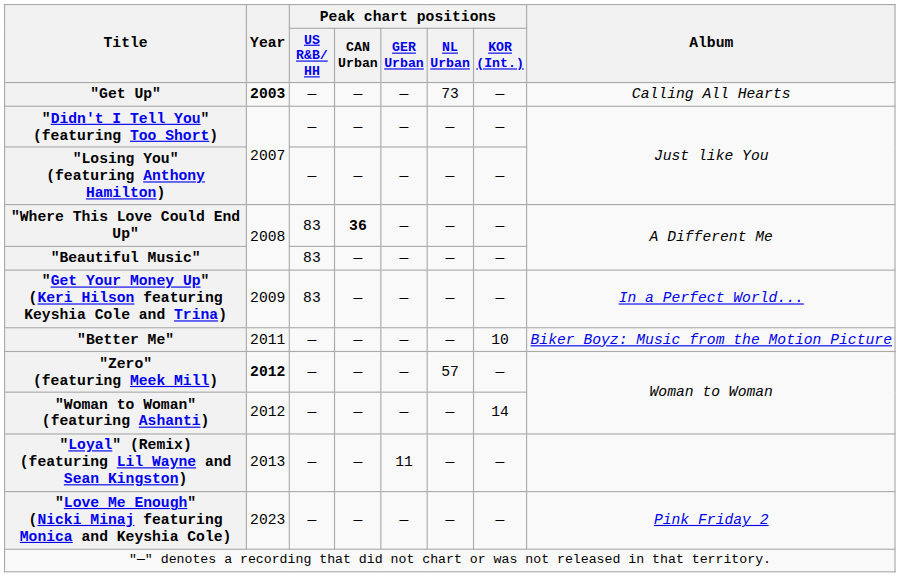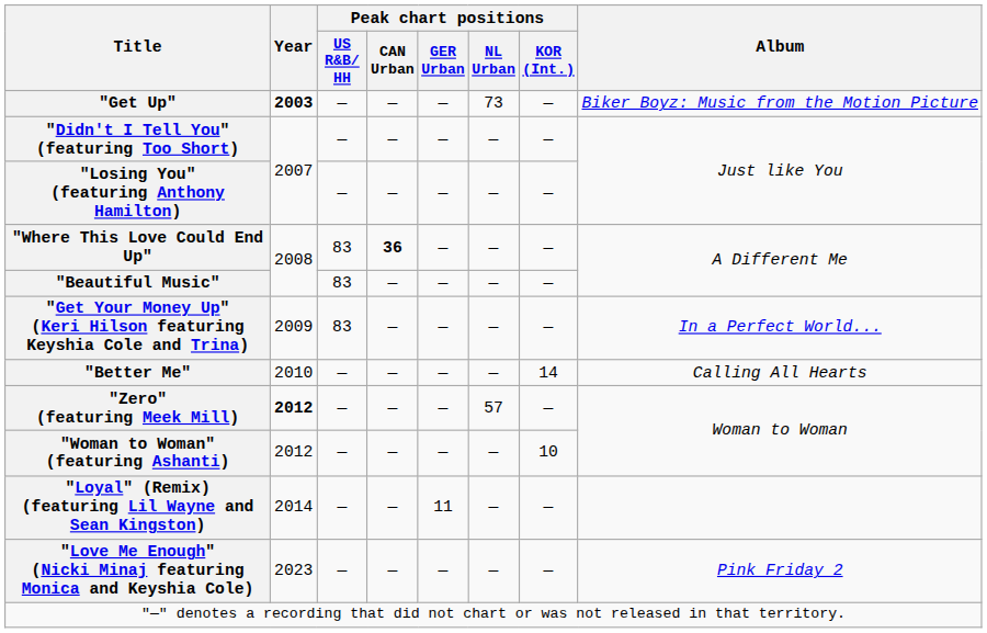"Get Up" | Album: Calling All Hearts -> Biker Boyz: Music from the Motion Picture
"Better Me" | Year: 2011 -> 2010
"Better Me" | Peak chart positions / KOR (Int.): 10 -> 14
"Better Me" | Album: Biker Boyz: Music from the Motion Picture -> Calling All Hearts
"Woman to Woman" (featuring Ashanti) | Peak chart positions / KOR (Int.): 14 -> 10
"Loyal" (Remix) (featuring Lil Wayne and Sean Kingston) | Year: 2013 -> 2014
